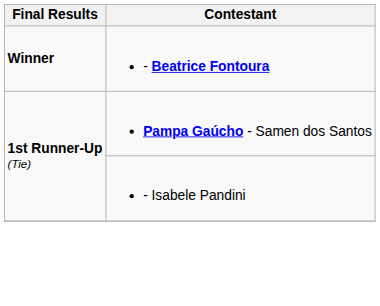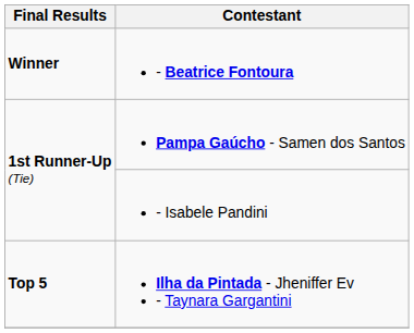+ row: Top 5 | Ilha da Pintada - Jheniffer Ev - Taynara Gargantini
